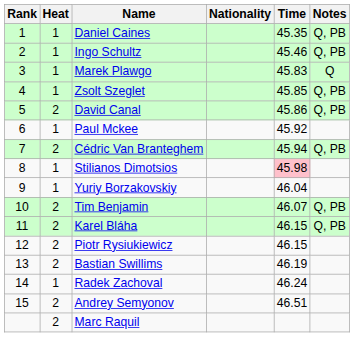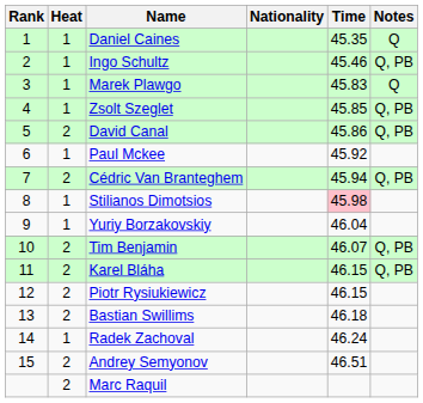Daniel Caines | Notes: Q, PB -> Q
Bastian Swillims | Time: 46.19 -> 46.18
